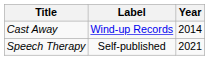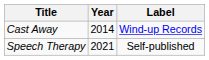columns swapped: Year <-> Label
